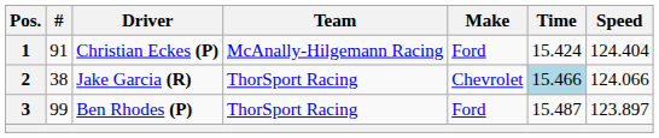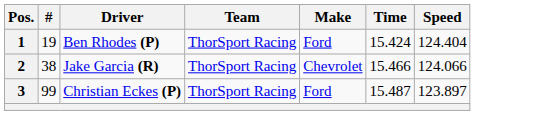1 | #: 91 -> 19
1 | Driver: Christian Eckes (P) -> Ben Rhodes (P)
1 | Team: McAnally-Hilgemann Racing -> ThorSport Racing
2 | Time: lightblue background -> no background
3 | Driver: Ben Rhodes (P) -> Christian Eckes (P)
